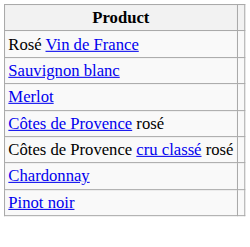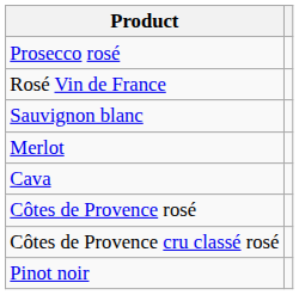+ row: Prosecco rosé
+ row: Cava
- row: Chardonnay
